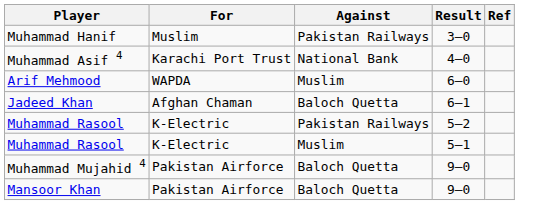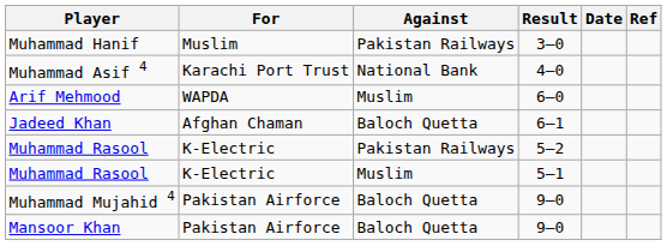+ column: Date
